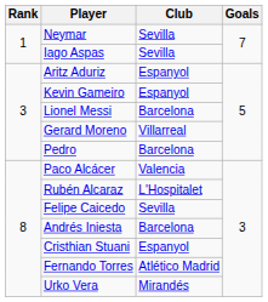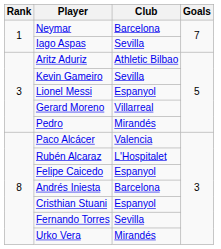Neymar | Club: Sevilla -> Barcelona
Aritz Aduriz | Club: Espanyol -> Athletic Bilbao
Kevin Gameiro | Club: Espanyol -> Sevilla
Lionel Messi | Club: Barcelona -> Espanyol
Pedro | Club: Barcelona -> Mirandés
Felipe Caicedo | Club: Sevilla -> Espanyol
Fernando Torres | Club: Atlético Madrid -> Sevilla
